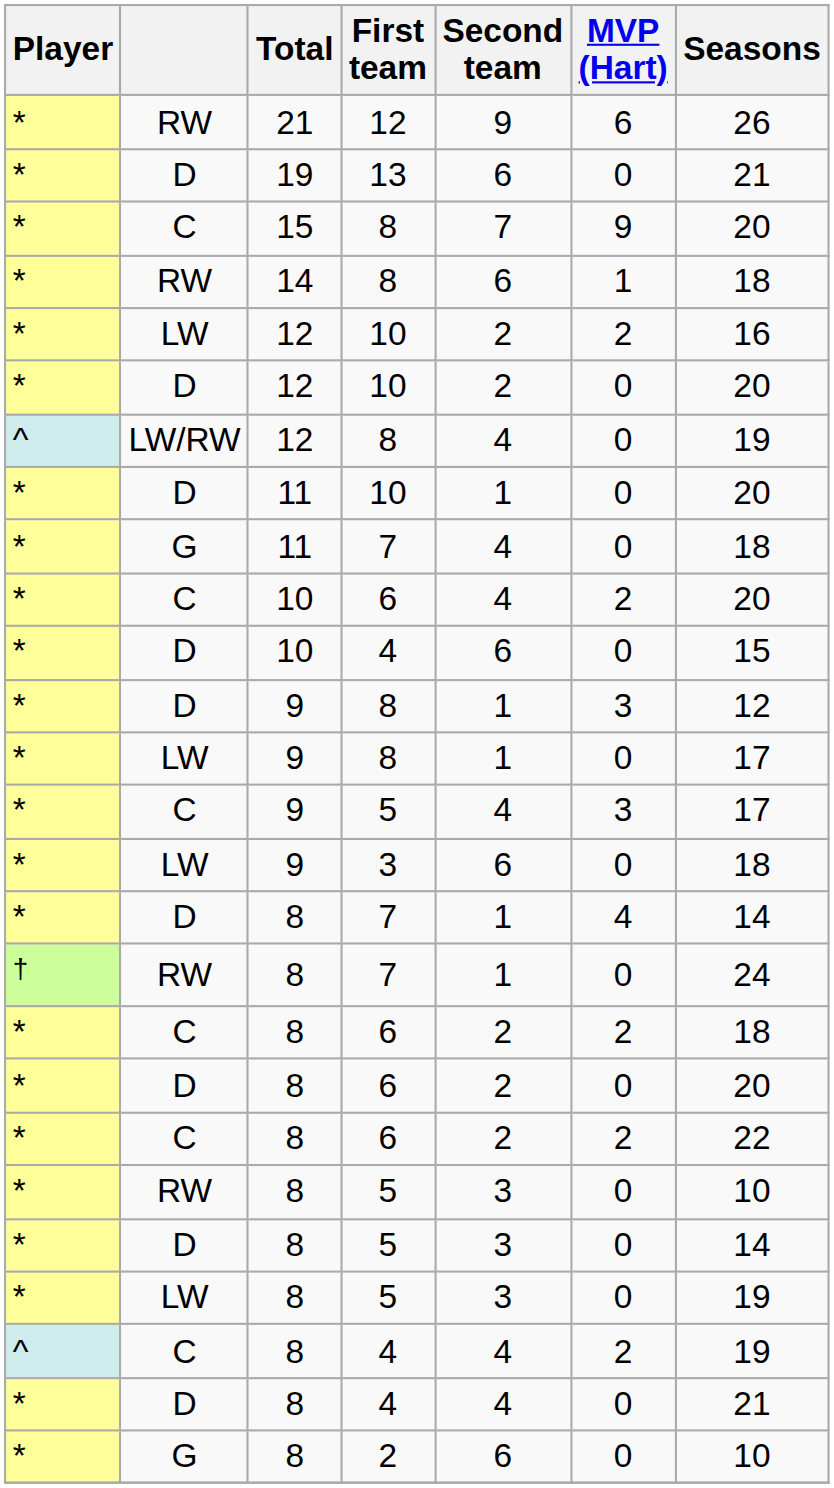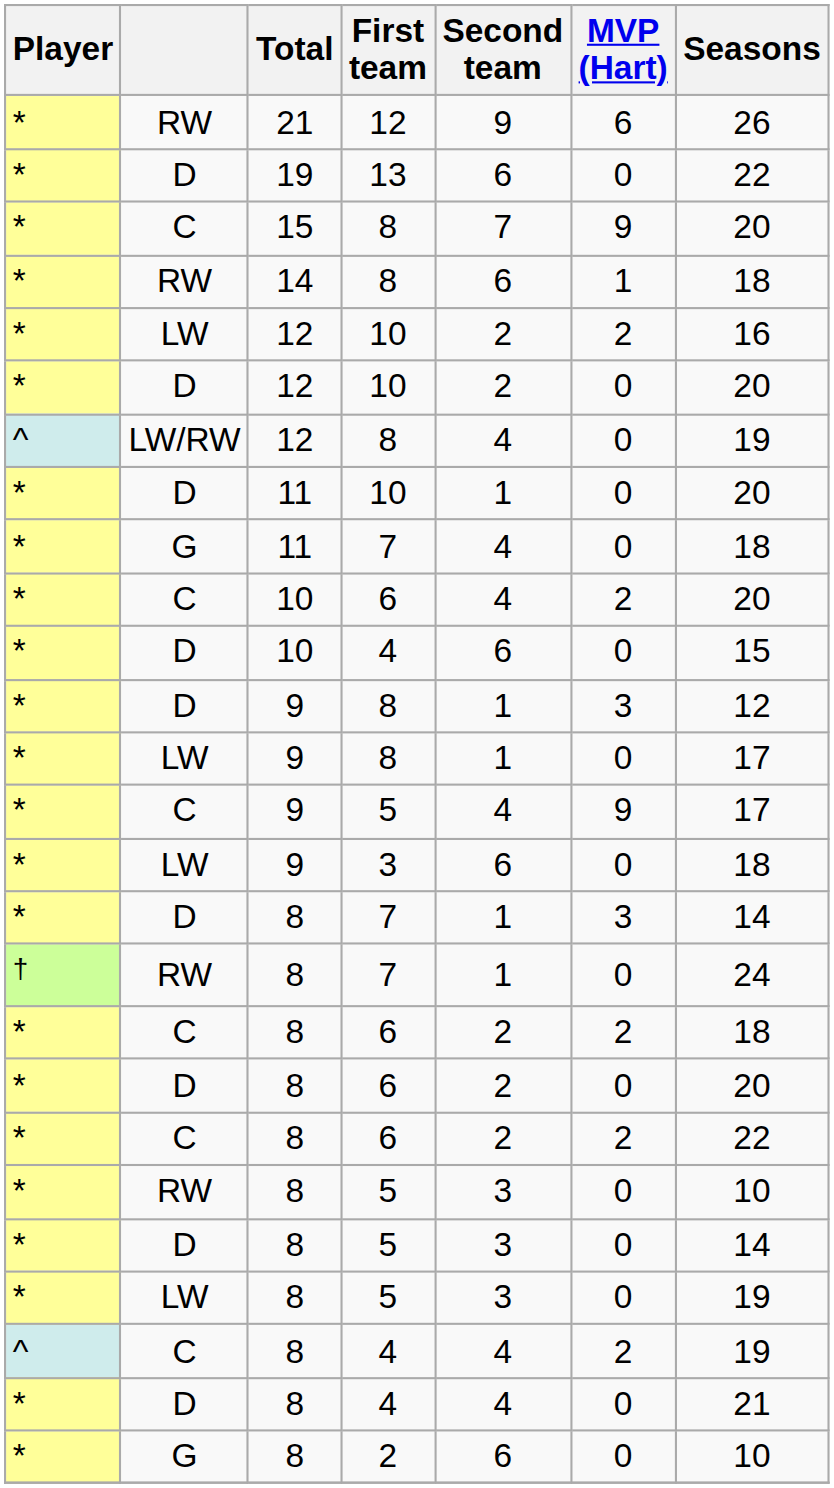13 | Seasons: 21 -> 22
C / 5 | MVP (Hart): 3 -> 9
D / 7 | MVP (Hart): 4 -> 3
